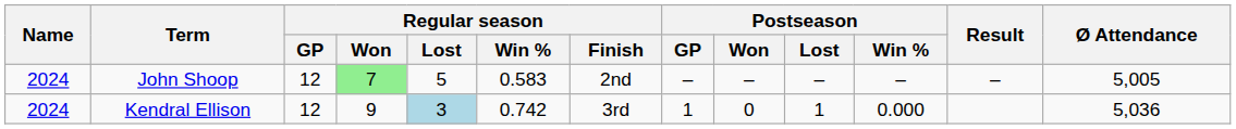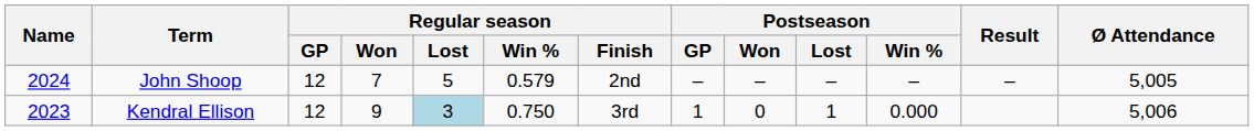John Shoop | Regular season / Won: lightgreen background -> no background
John Shoop | Regular season / Win %: 0.583 -> 0.579
Kendral Ellison | Name: 2024 -> 2023
Kendral Ellison | Regular season / Win %: 0.742 -> 0.750
Kendral Ellison | Ø Attendance: 5,036 -> 5,006
